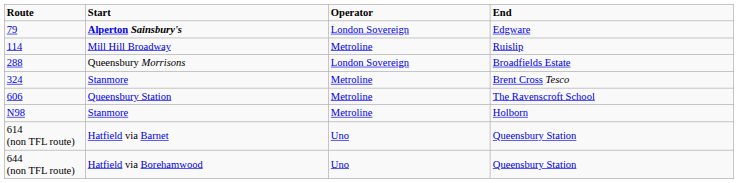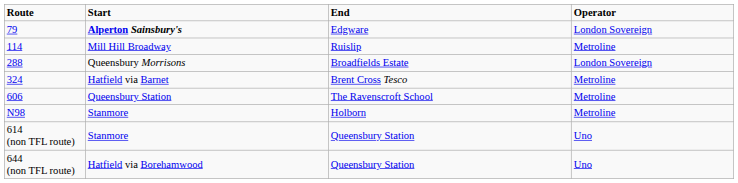columns swapped: End <-> Operator
324 | Start: Stanmore -> Hatfield via Barnet
614 (non TFL route) | Start: Hatfield via Barnet -> Stanmore
